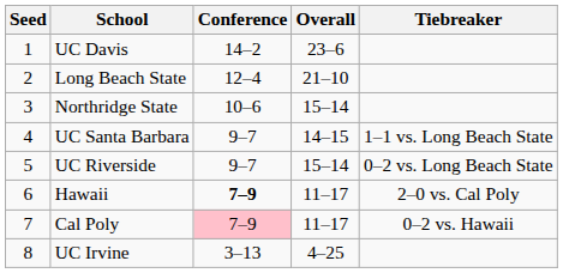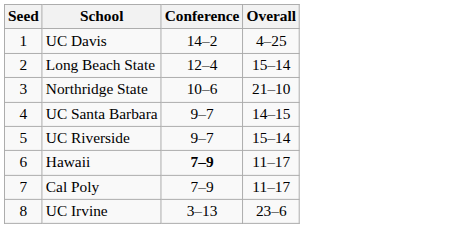- column: Tiebreaker | 1–1 vs. Long Beach State | 0–2 vs. Long Beach State | 2–0 vs. Cal Poly | 0–2 vs. Hawaii
UC Davis | Overall: 23–6 -> 4–25
Long Beach State | Overall: 21–10 -> 15–14
Northridge State | Overall: 15–14 -> 21–10
Cal Poly | Conference: pink background -> no background
UC Irvine | Overall: 4–25 -> 23–6
